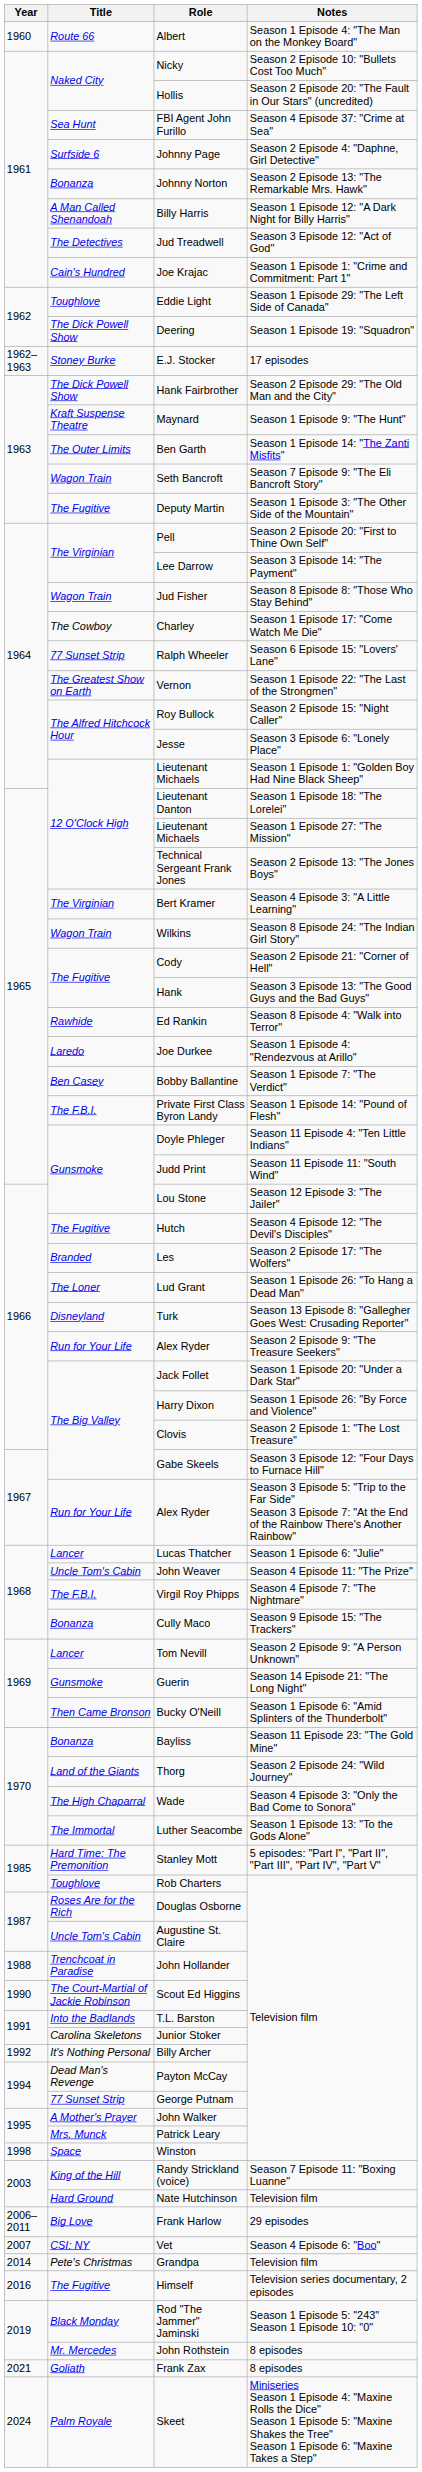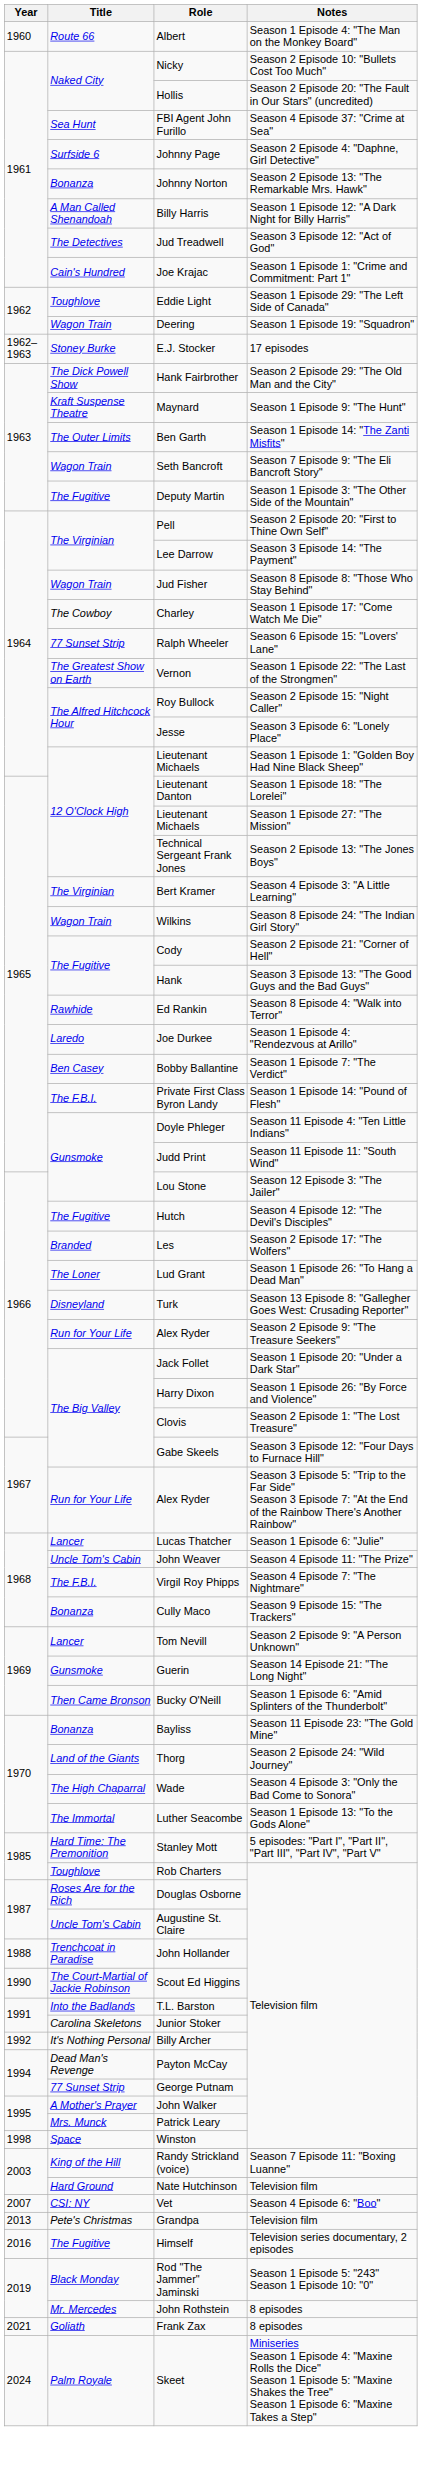Deering | Title: The Dick Powell Show -> Wagon Train
- row: 2006–2011 | Big Love | Frank Harlow | 29 episodes
Grandpa | Year: 2014 -> 2013
